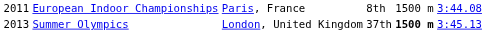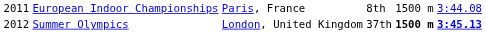Summer Olympics | column 1: 2013 -> 2012
Summer Olympics | column 6: normal -> bold
